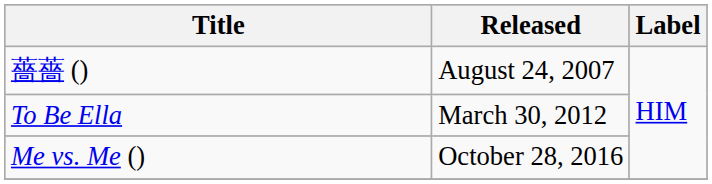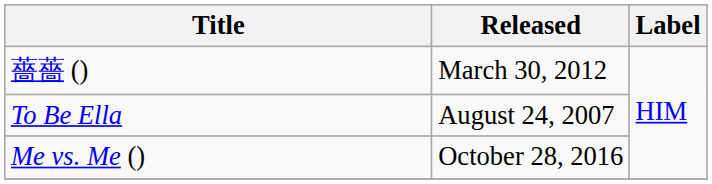薔薔 () | Released: August 24, 2007 -> March 30, 2012
To Be Ella | Released: March 30, 2012 -> August 24, 2007
